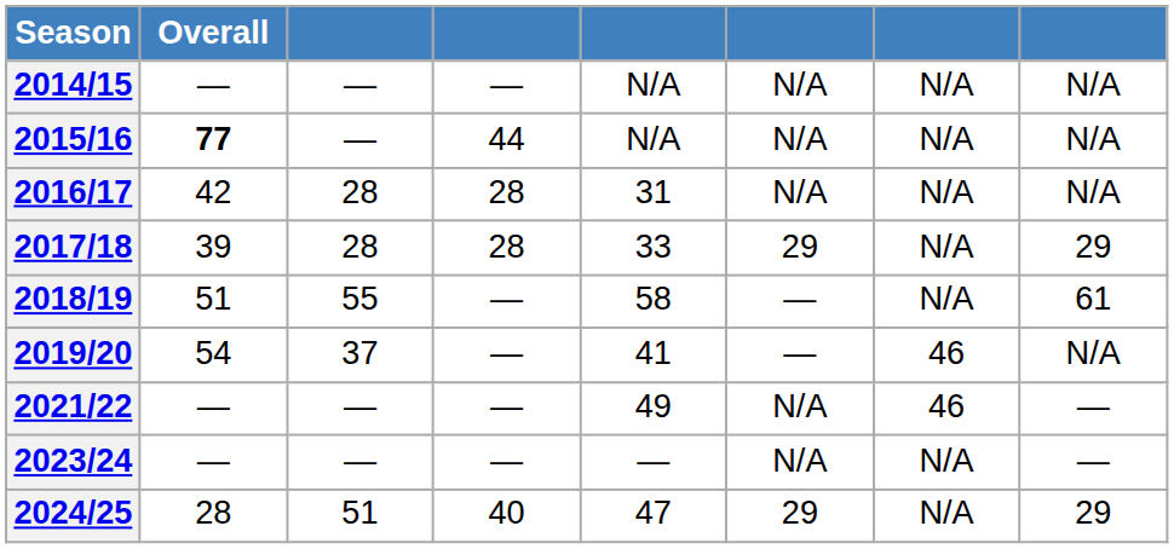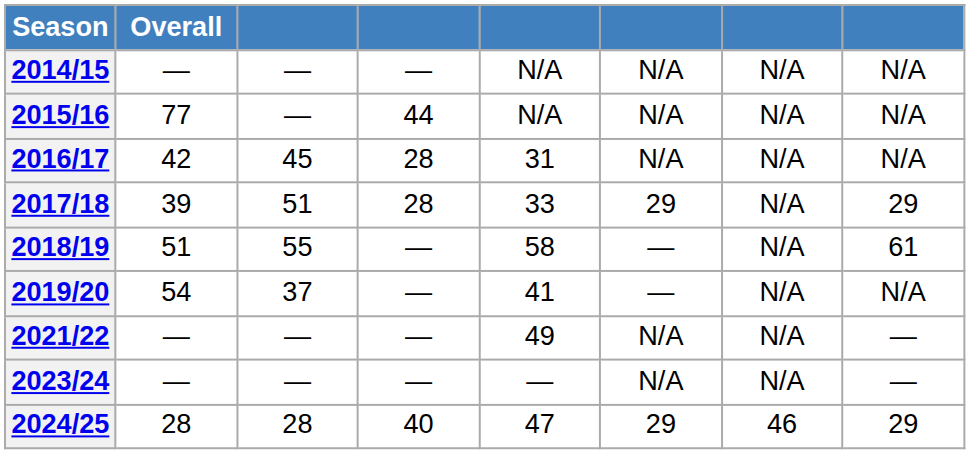2015/16 | Overall: bold -> normal
2016/17 | column 3: 28 -> 45
2017/18 | column 3: 28 -> 51
2019/20 | column 7: 46 -> N/A
2021/22 | column 7: 46 -> N/A
2024/25 | column 3: 51 -> 28
2024/25 | column 7: N/A -> 46
